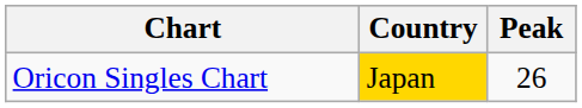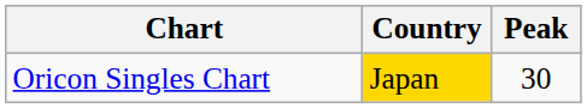Oricon Singles Chart | Peak: 26 -> 30
